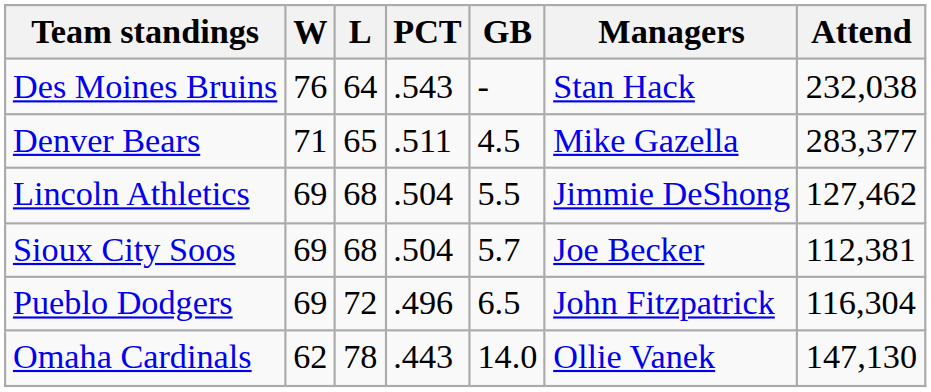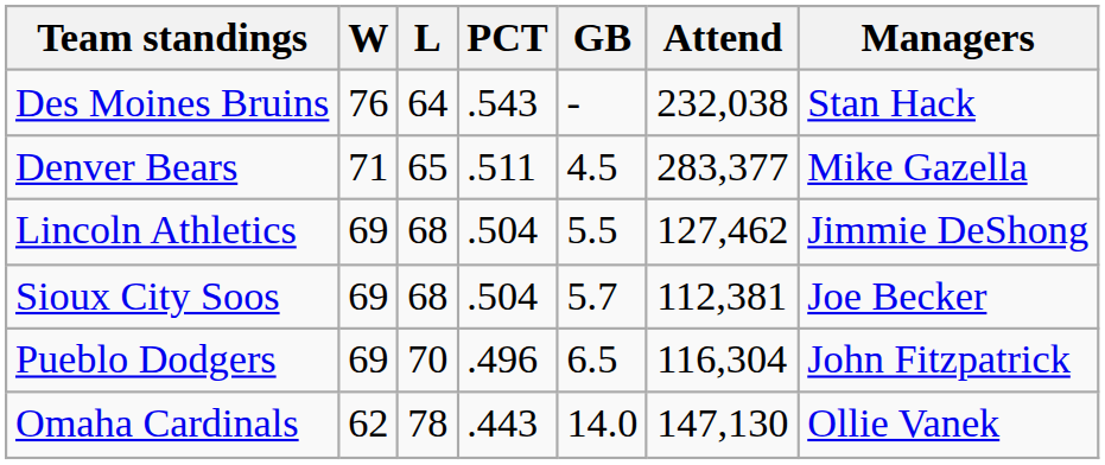columns swapped: Attend <-> Managers
Pueblo Dodgers | L: 72 -> 70
